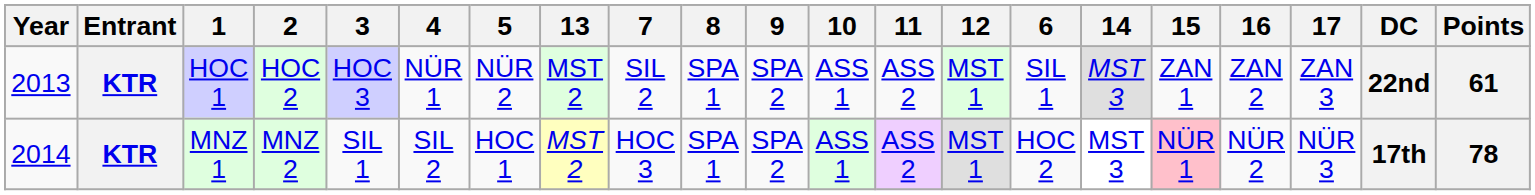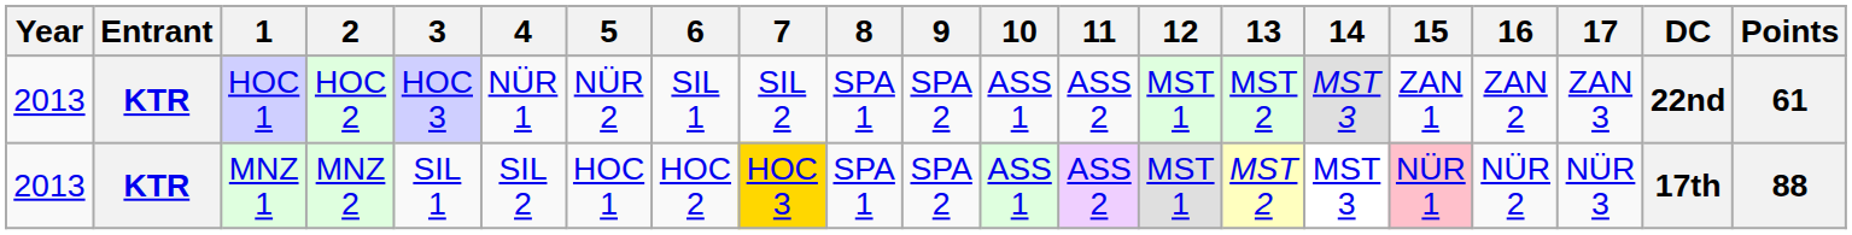columns swapped: 6 <-> 13
MNZ 1 | Year: 2014 -> 2013
MNZ 1 | 7: no background -> gold background
MNZ 1 | Points: 78 -> 88
